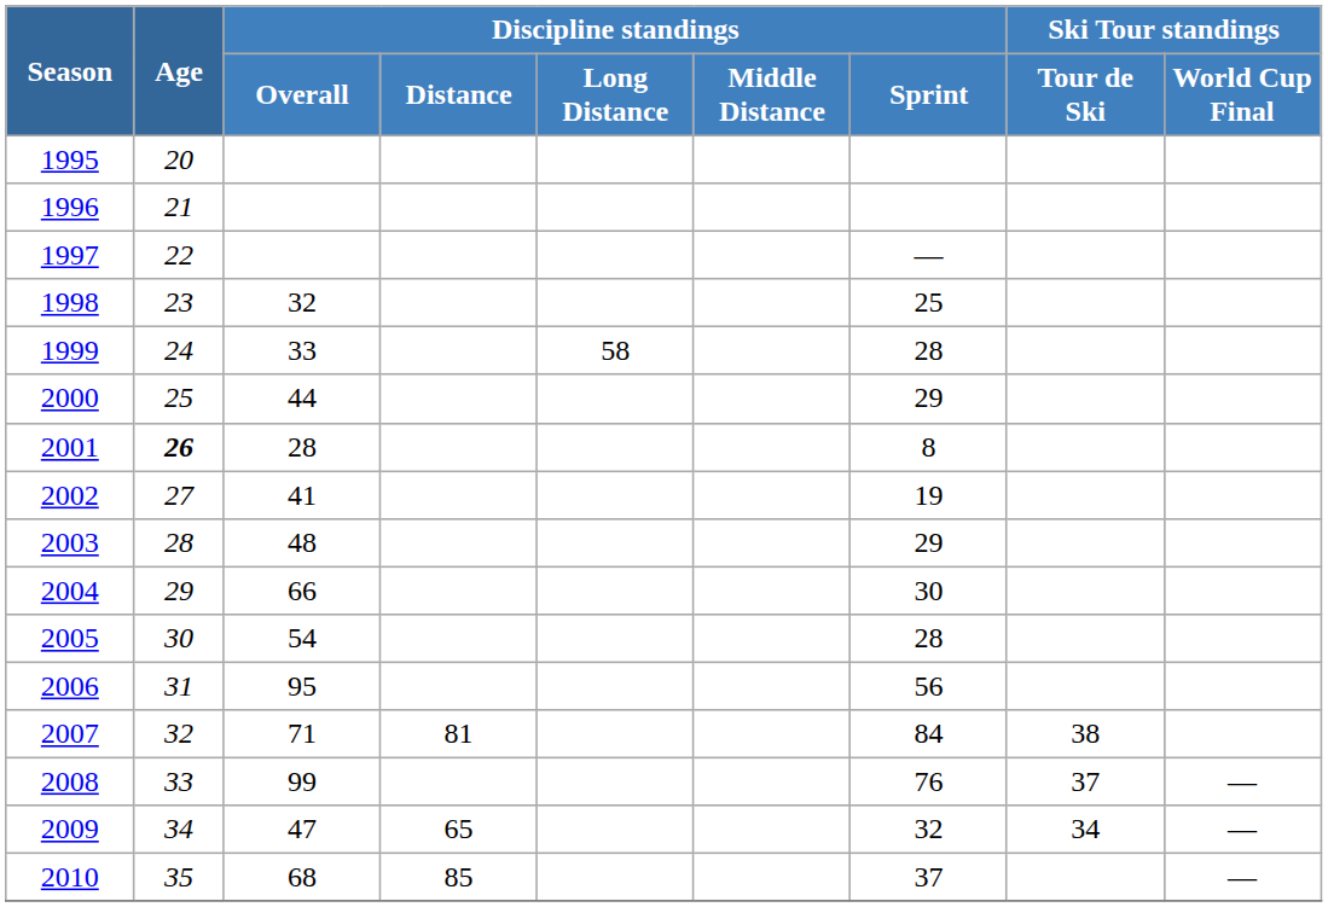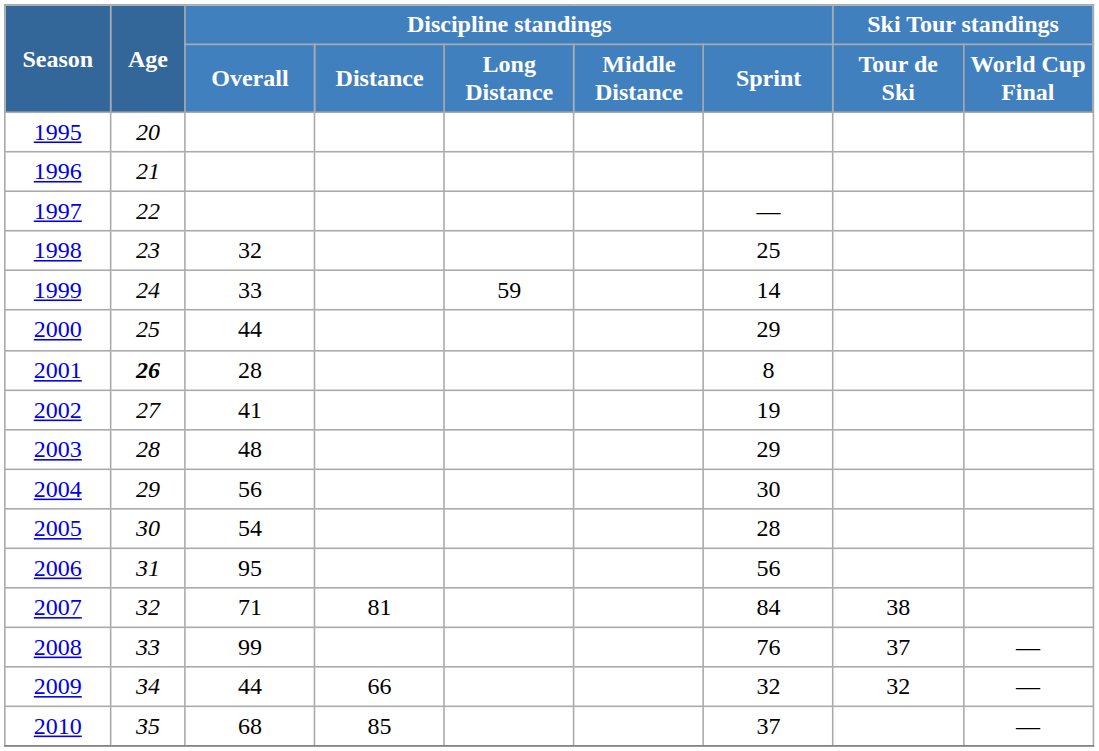1999 | Discipline standings / Long Distance: 58 -> 59
1999 | Discipline standings / Sprint: 28 -> 14
2004 | Discipline standings / Overall: 66 -> 56
2009 | Discipline standings / Overall: 47 -> 44
2009 | Discipline standings / Distance: 65 -> 66
2009 | Ski Tour standings / Tour de Ski: 34 -> 32
